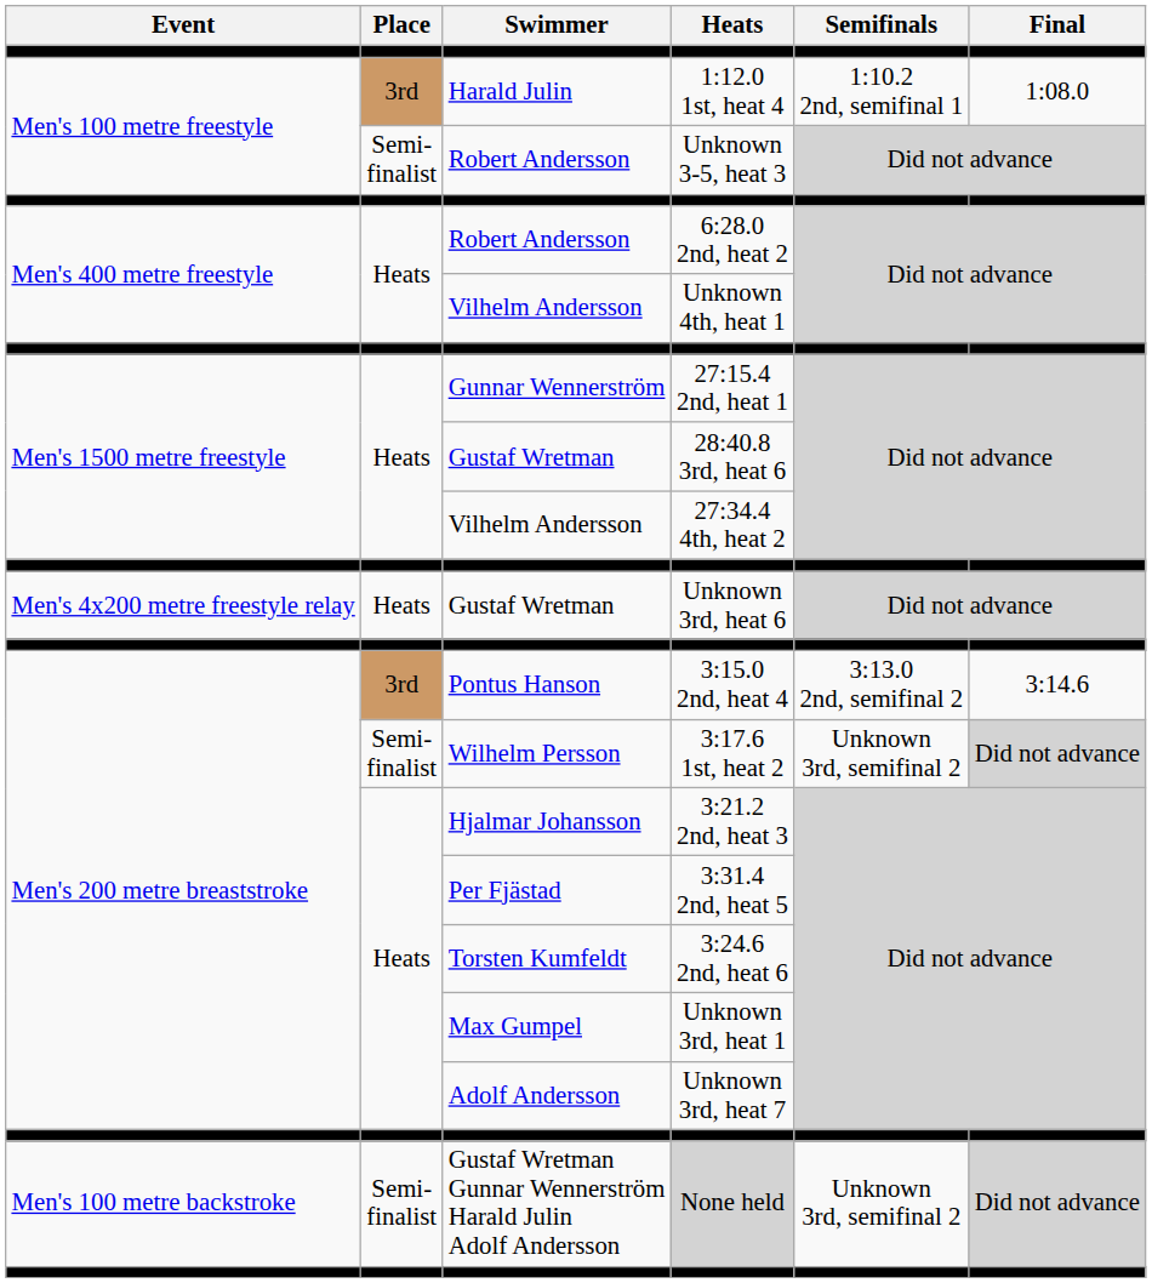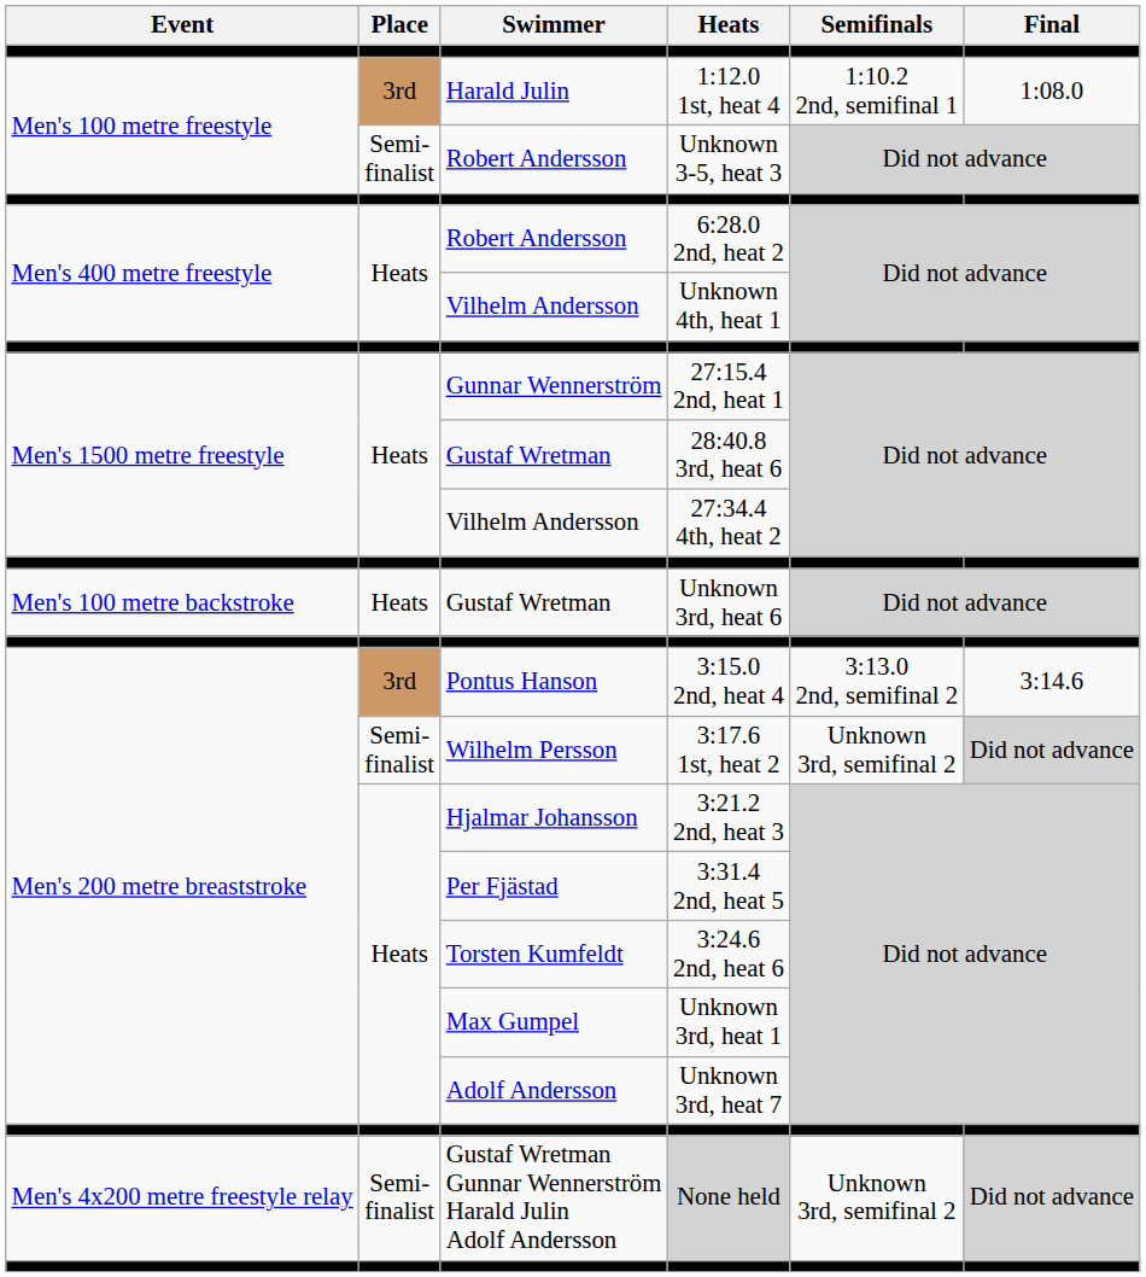Unknown 3rd, heat 6 | Event: Men's 4x200 metre freestyle relay -> Men's 100 metre backstroke
None held | Event: Men's 100 metre backstroke -> Men's 4x200 metre freestyle relay
